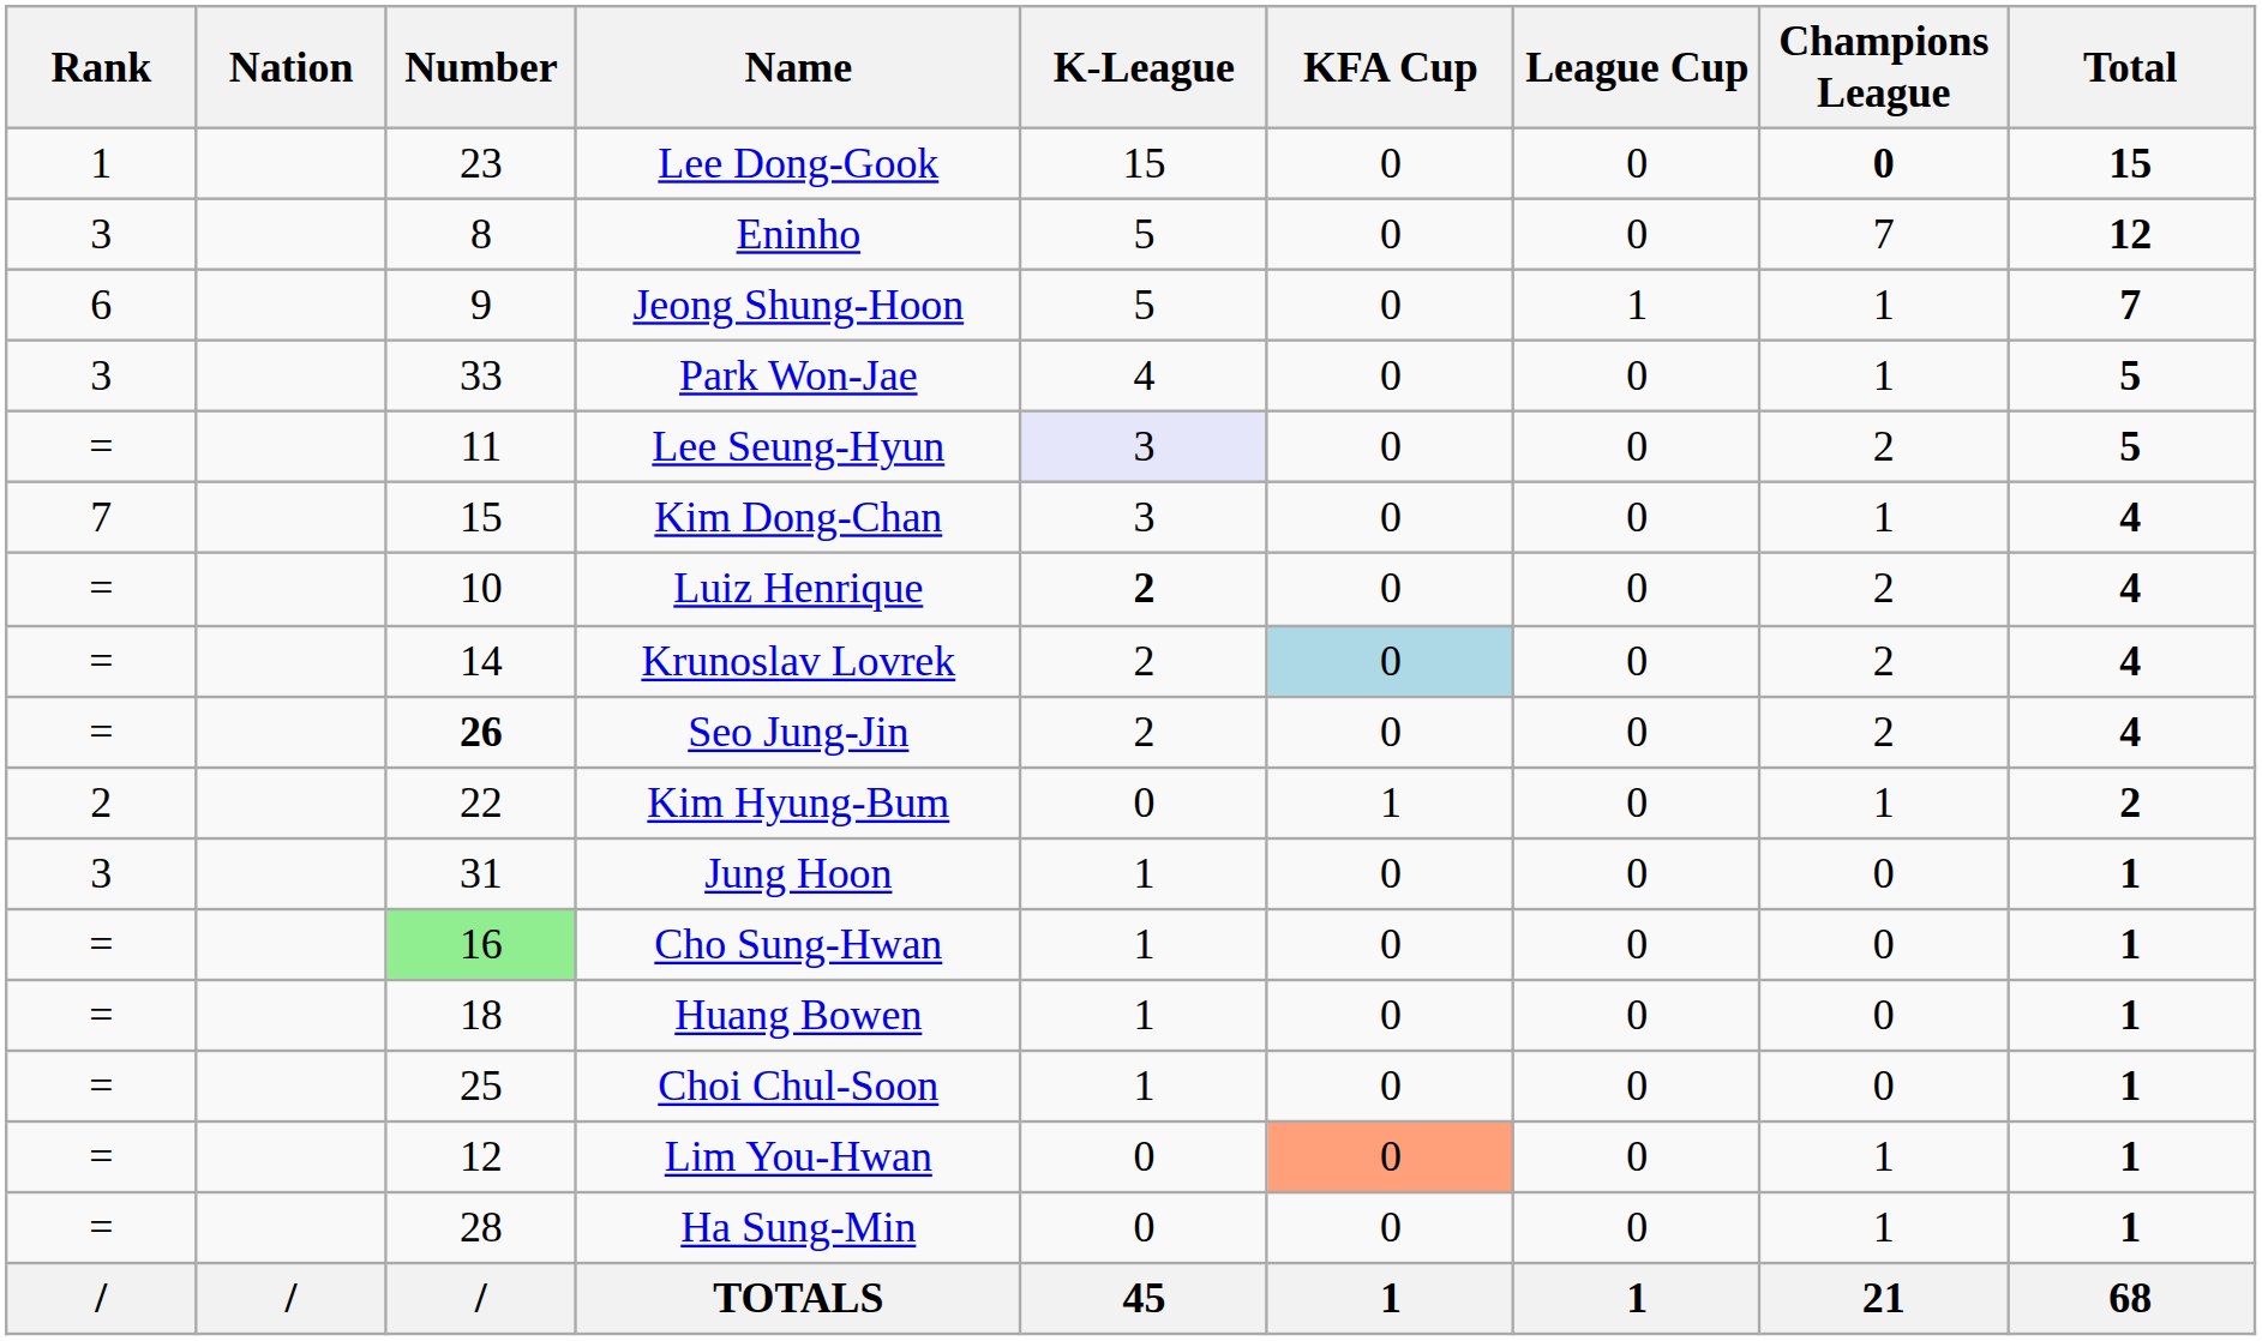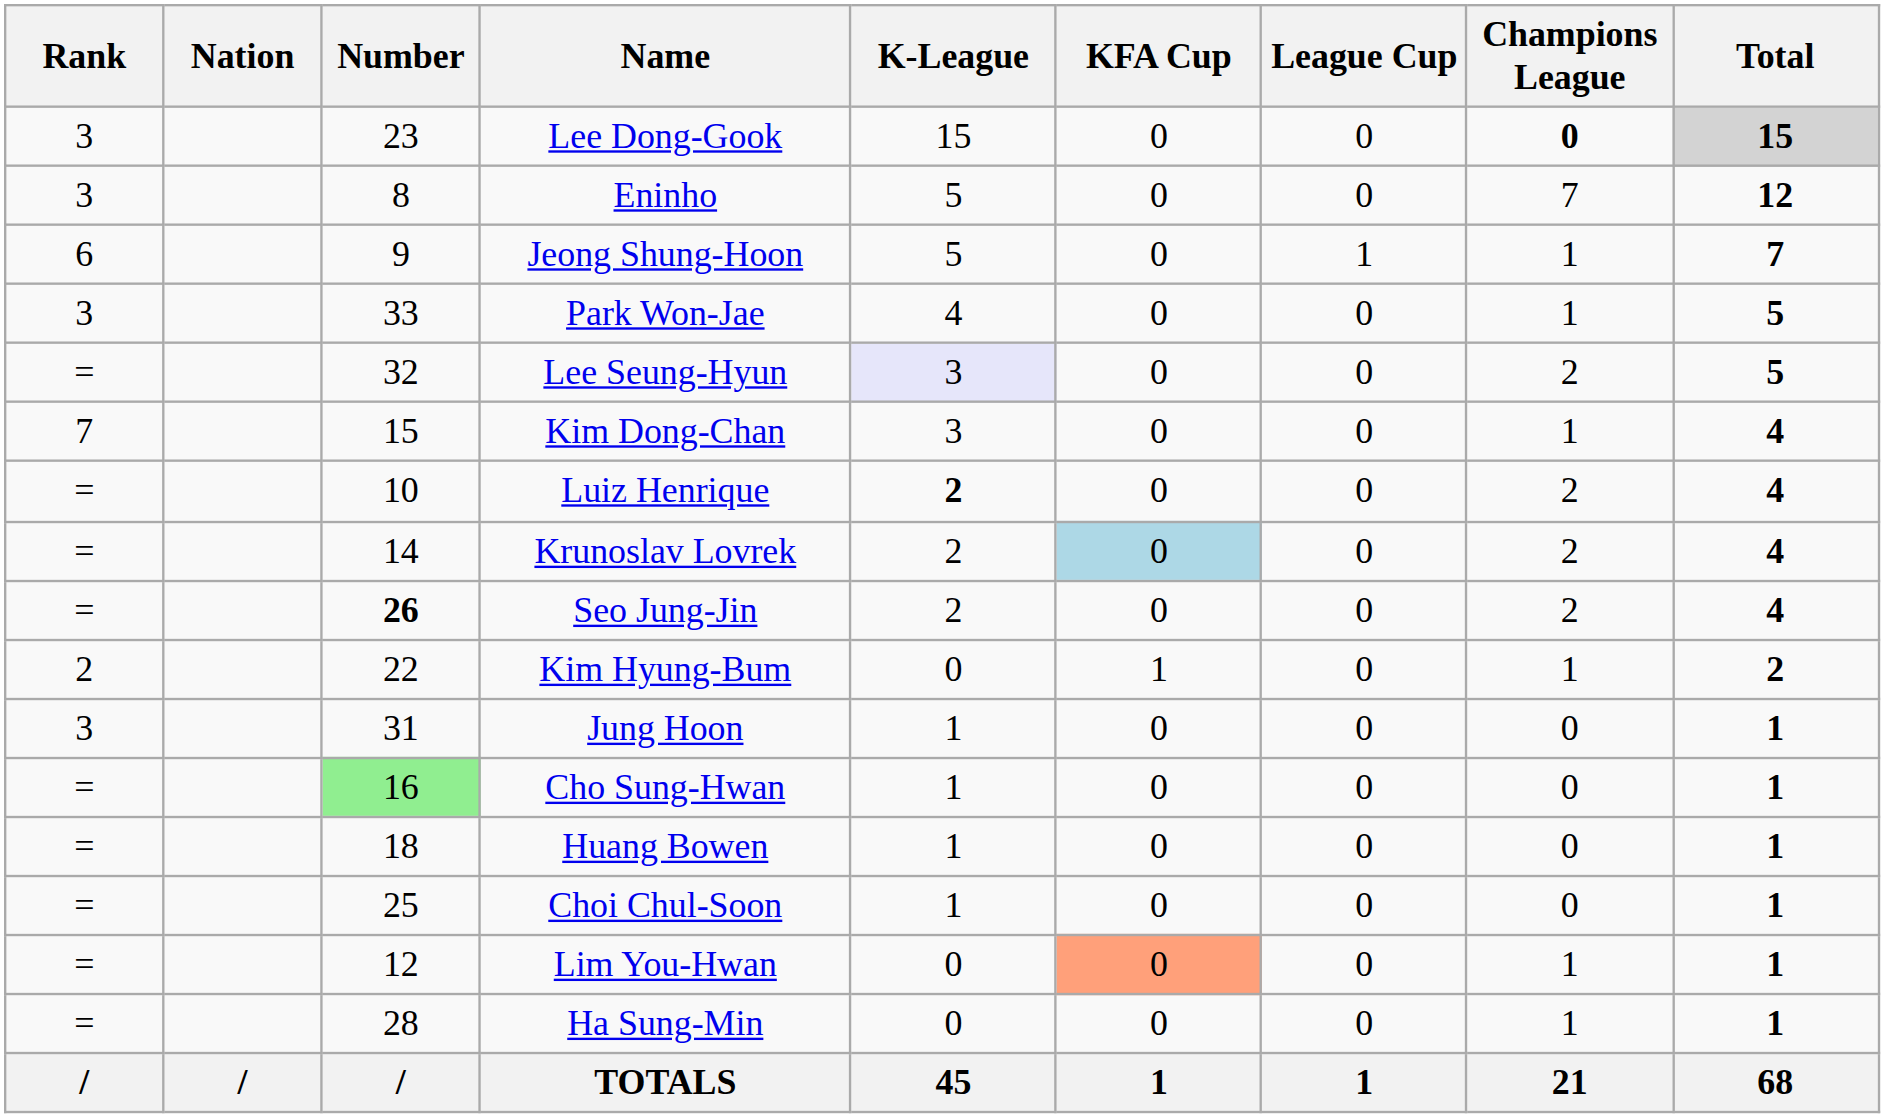Lee Dong-Gook | Rank: 1 -> 3
Lee Dong-Gook | Total: no background -> lightgrey background
Lee Seung-Hyun | Number: 11 -> 32
